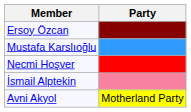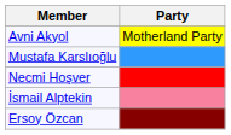rows swapped: Avni Akyol <-> Ersoy Özcan
